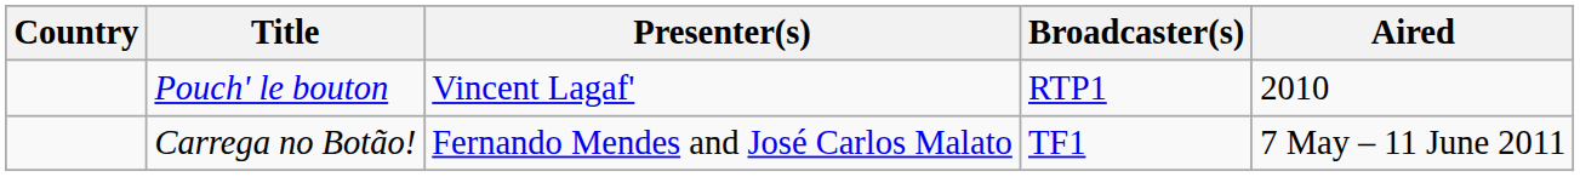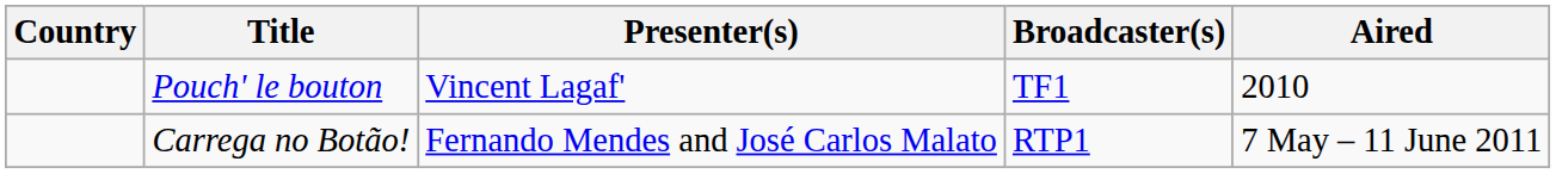Pouch' le bouton | Broadcaster(s): RTP1 -> TF1
Carrega no Botão! | Broadcaster(s): TF1 -> RTP1
